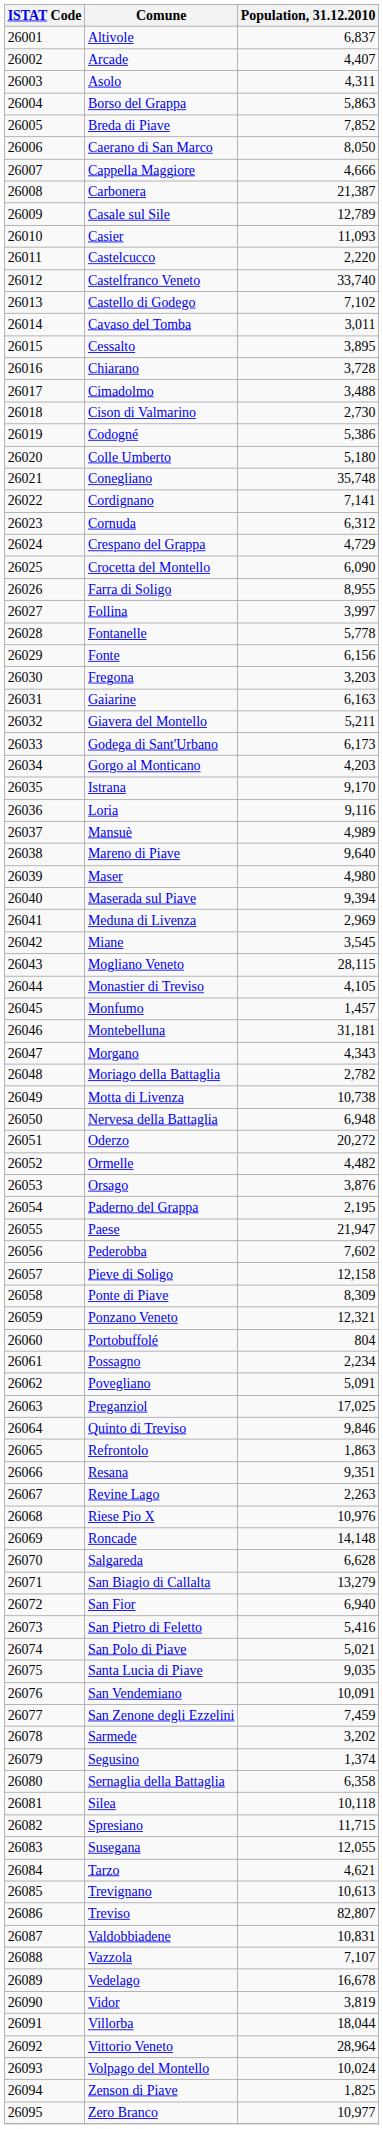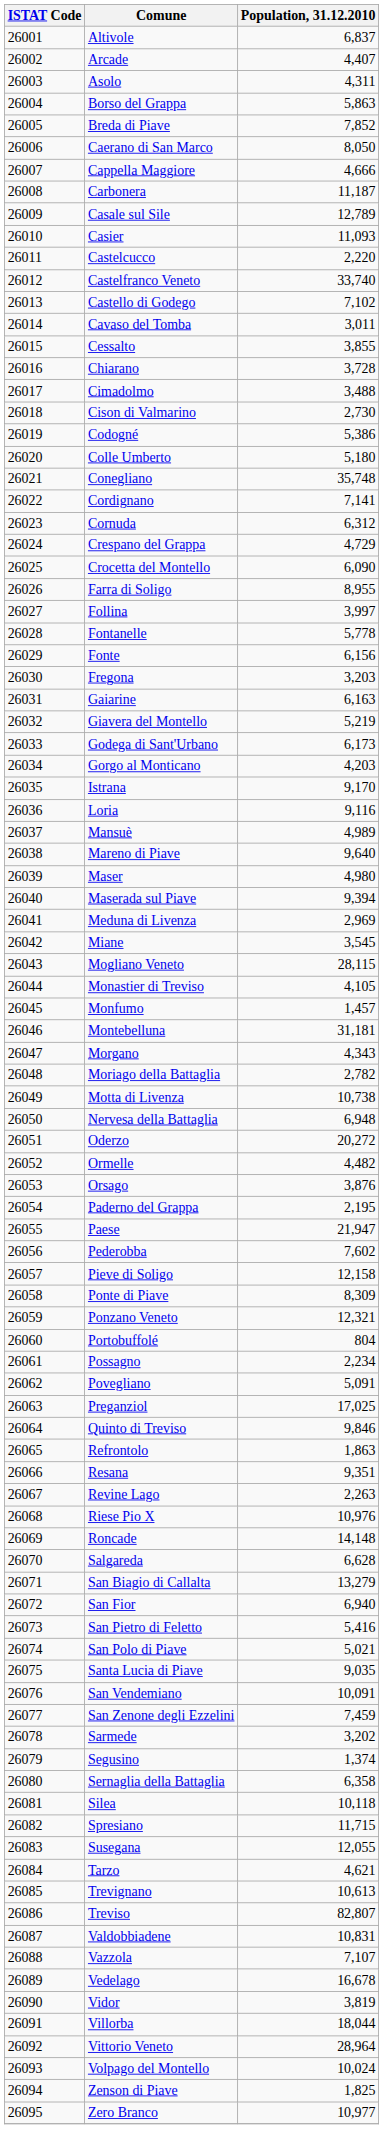Carbonera | Population, 31.12.2010: 21,387 -> 11,187
Cessalto | Population, 31.12.2010: 3,895 -> 3,855
Giavera del Montello | Population, 31.12.2010: 5,211 -> 5,219
